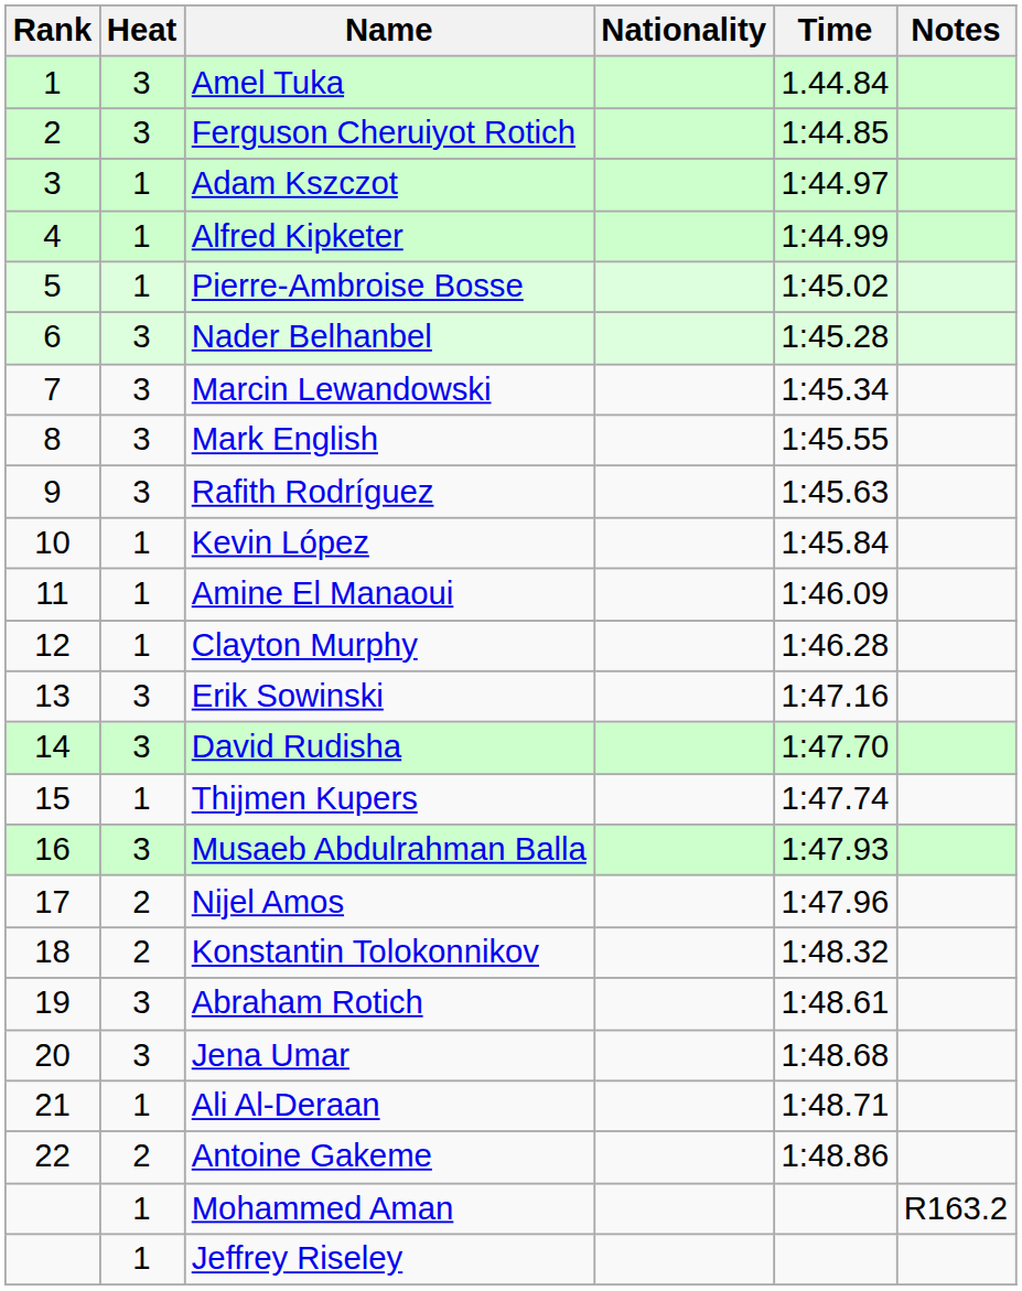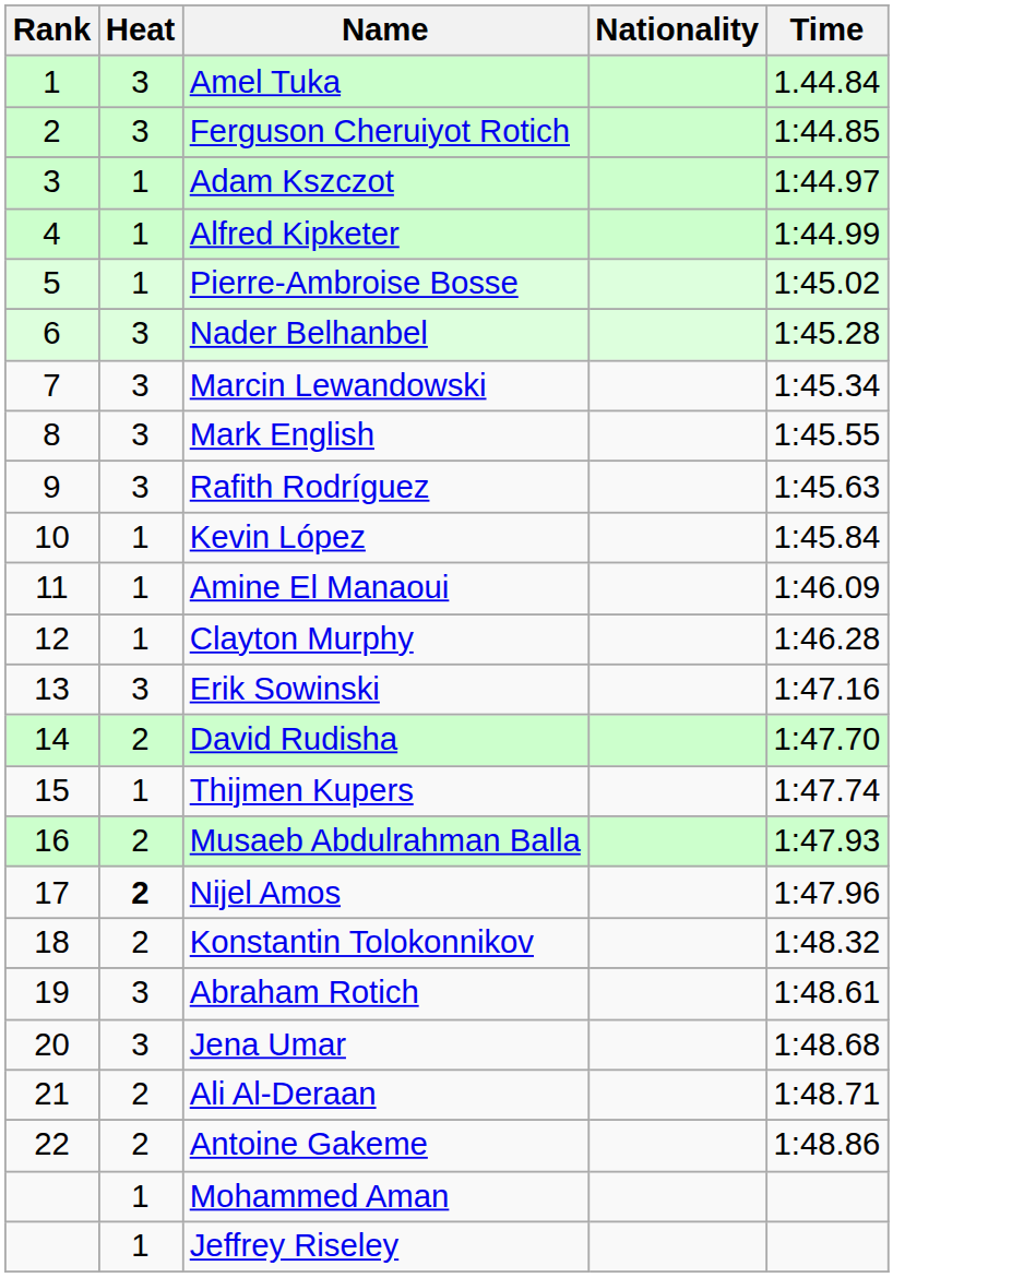- column: Notes | R163.2
David Rudisha | Heat: 3 -> 2
Musaeb Abdulrahman Balla | Heat: 3 -> 2
Nijel Amos | Heat: normal -> bold
Ali Al-Deraan | Heat: 1 -> 2
